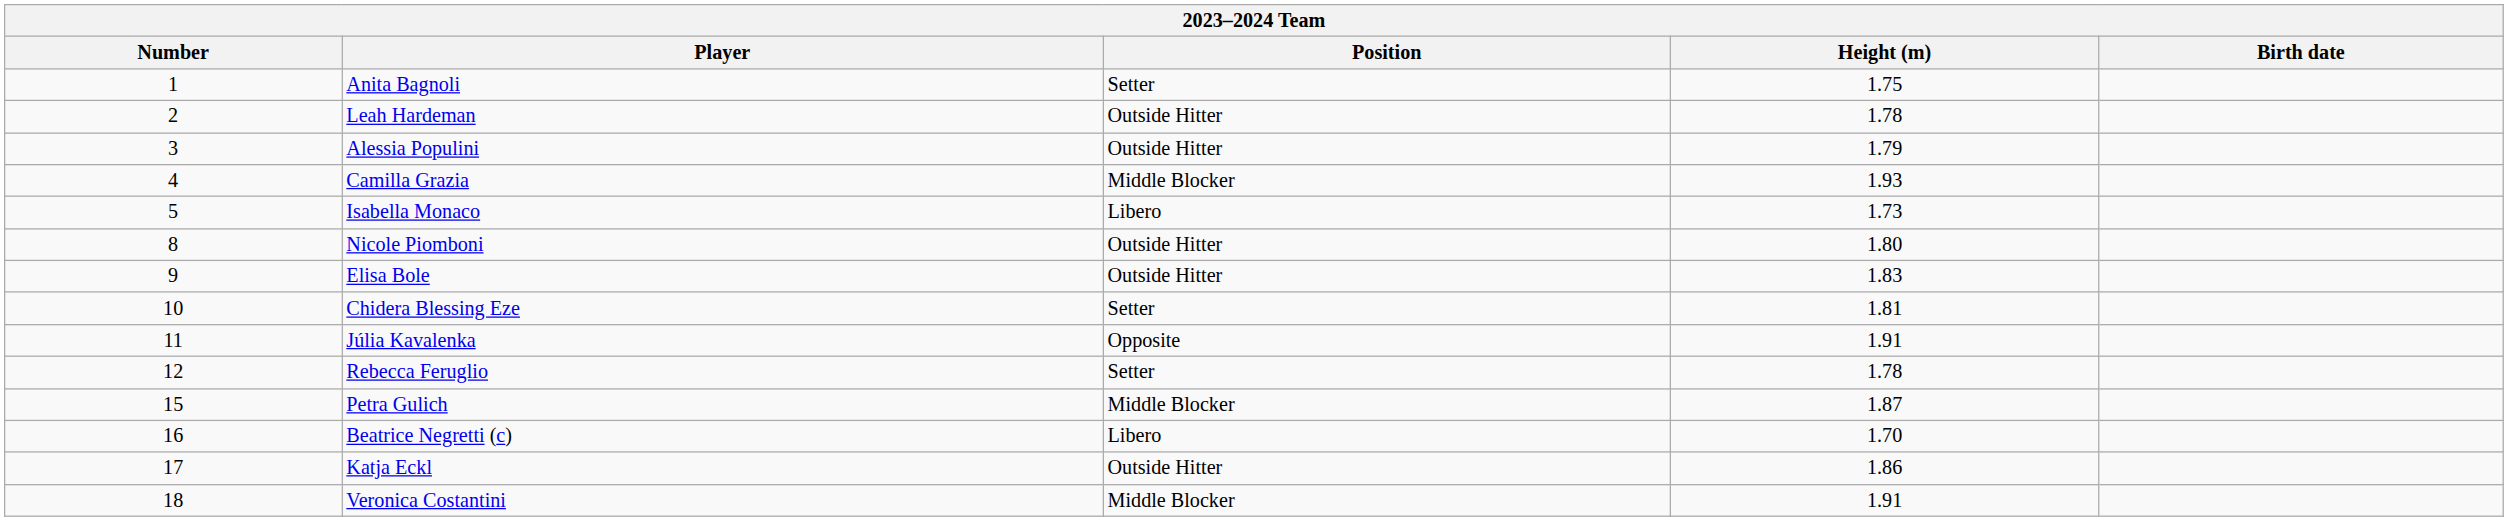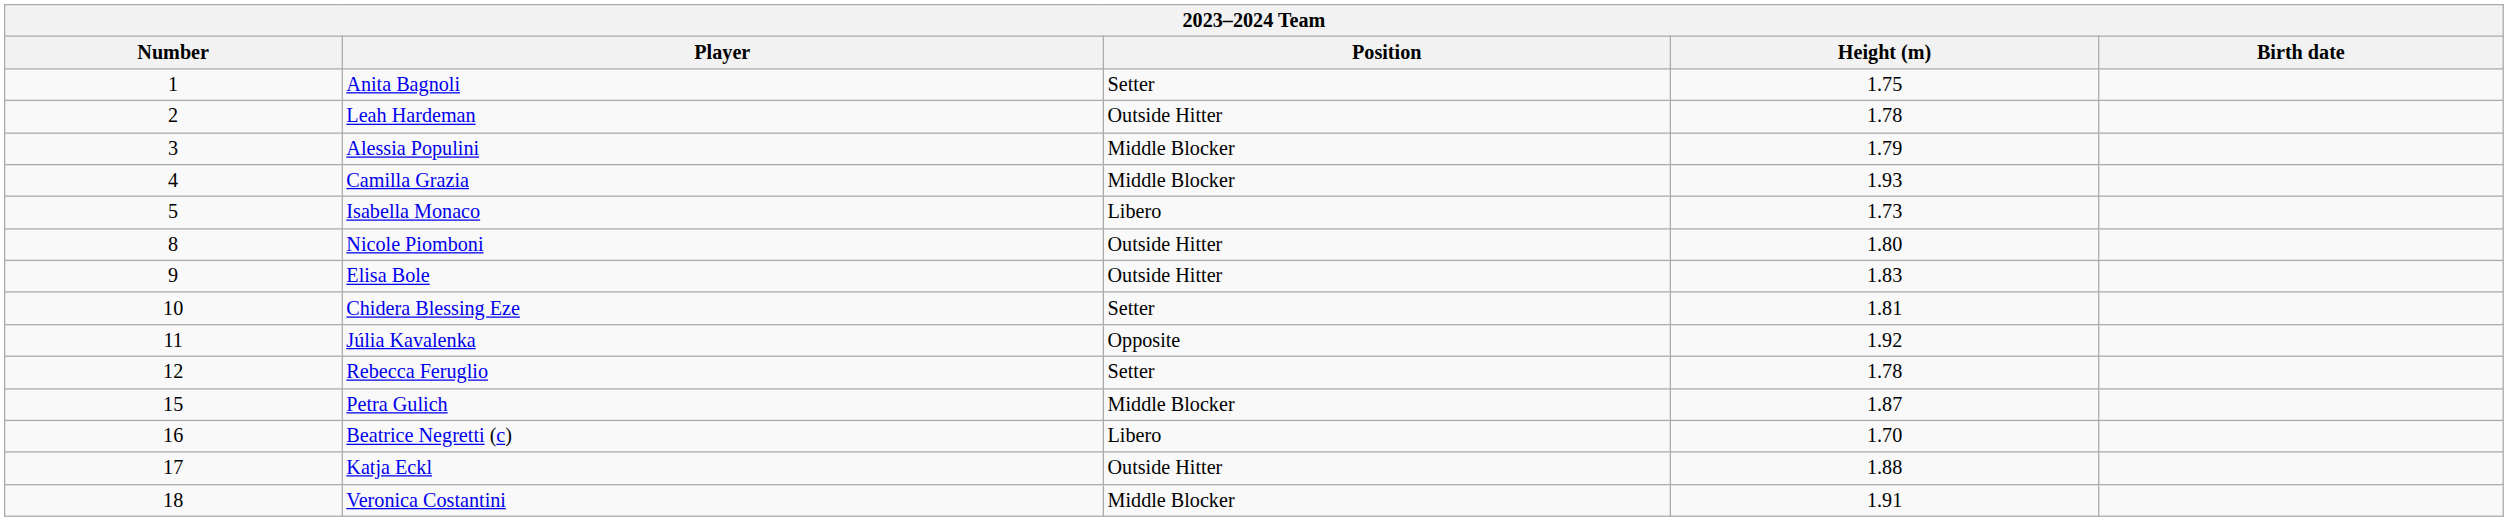Alessia Populini | Position: Outside Hitter -> Middle Blocker
Júlia Kavalenka | Height (m): 1.91 -> 1.92
Katja Eckl | Height (m): 1.86 -> 1.88
